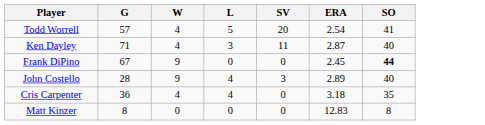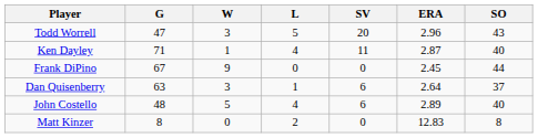Todd Worrell | G: 57 -> 47
Todd Worrell | W: 4 -> 3
Todd Worrell | ERA: 2.54 -> 2.96
Todd Worrell | SO: 41 -> 43
Ken Dayley | W: 4 -> 1
Ken Dayley | L: 3 -> 4
Frank DiPino | SO: bold -> normal
+ row: Dan Quisenberry | 63 | 3 | 1 | 6 | 2.64 | 37
John Costello | G: 28 -> 48
John Costello | W: 9 -> 5
John Costello | SV: 3 -> 6
- row: Cris Carpenter | 36 | 4 | 4 | 0 | 3.18 | 35
Matt Kinzer | L: 0 -> 2
